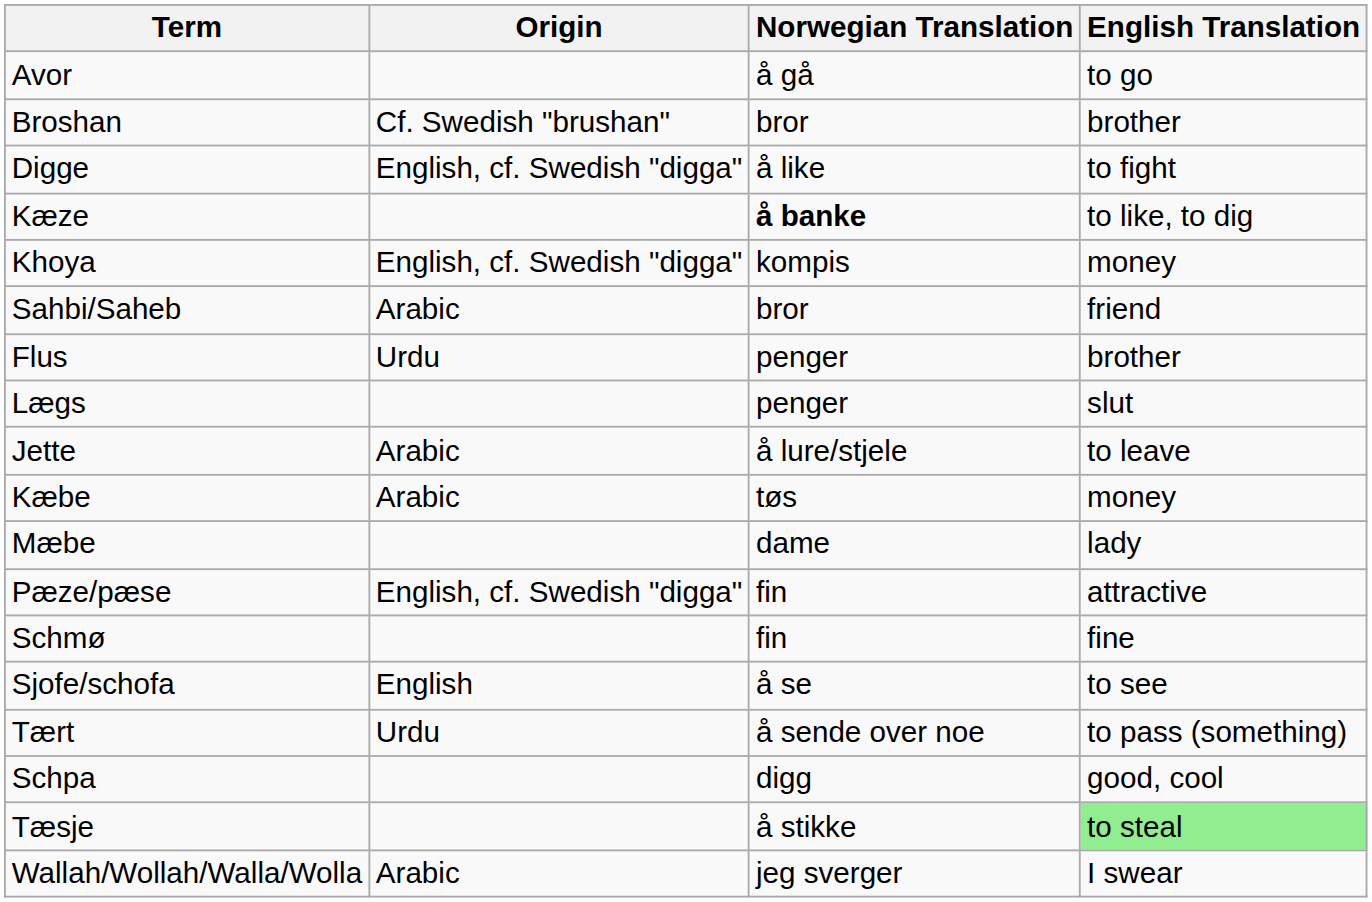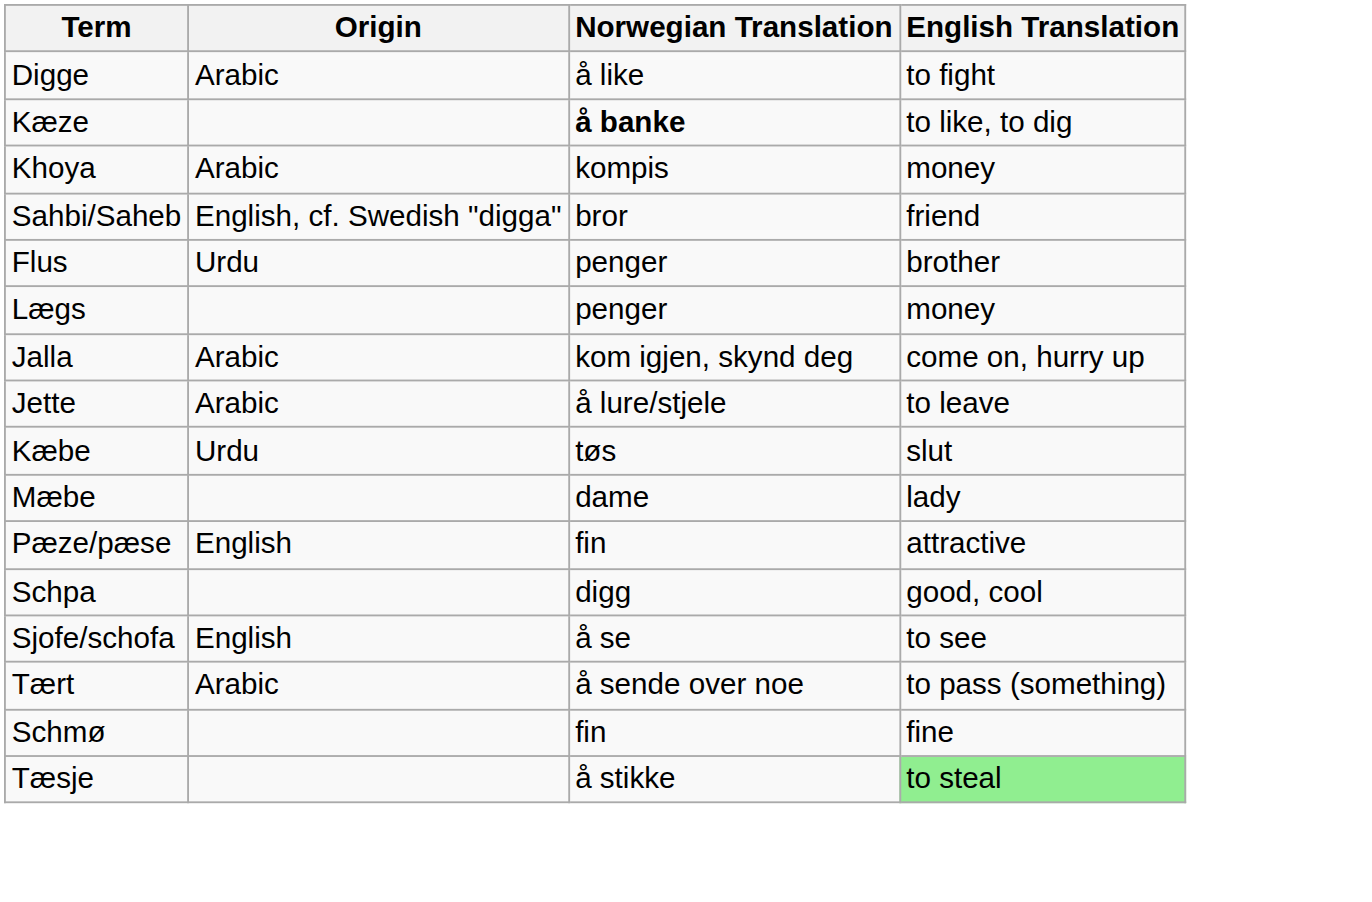- row: Avor | å gå | to go
- row: Broshan | Cf. Swedish "brushan" | bror | brother
Digge | Origin: English, cf. Swedish "digga" -> Arabic
Khoya | Origin: English, cf. Swedish "digga" -> Arabic
Sahbi/Saheb | Origin: Arabic -> English, cf. Swedish "digga"
Lægs | English Translation: slut -> money
+ row: Jalla | Arabic | kom igjen, skynd deg | come on, hurry up
Kæbe | Origin: Arabic -> Urdu
Kæbe | English Translation: money -> slut
Pæze/pæse | Origin: English, cf. Swedish "digga" -> English
rows swapped: Schpa <-> Schmø
Tært | Origin: Urdu -> Arabic
- row: Wallah/Wollah/Walla/Wolla | Arabic | jeg sverger | I swear
